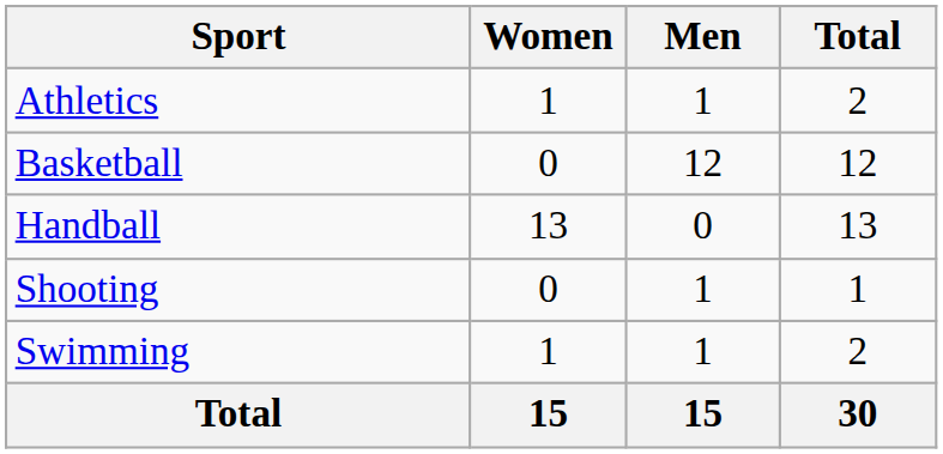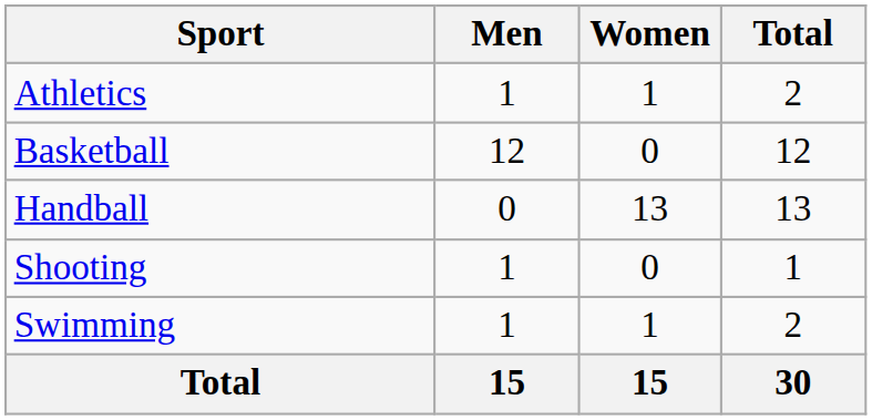columns swapped: Men <-> Women
